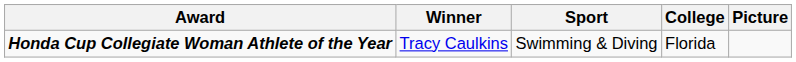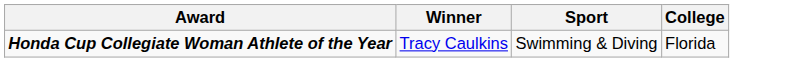- column: Picture
